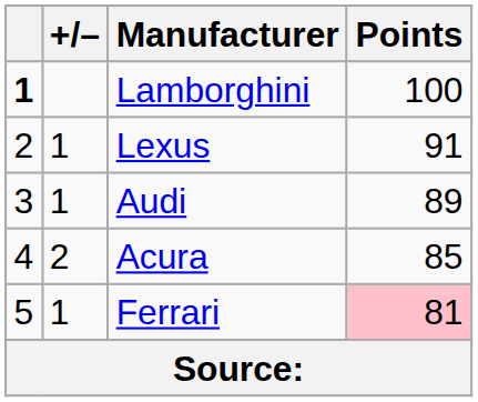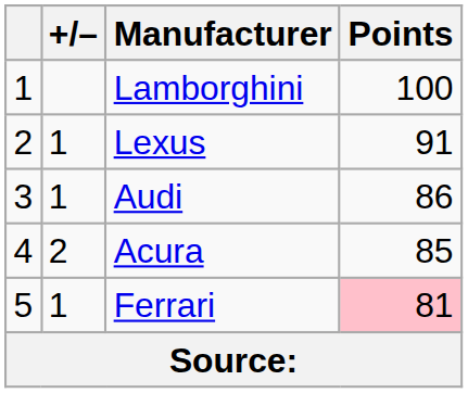Lamborghini | column 1: bold -> normal
Audi | Points: 89 -> 86
